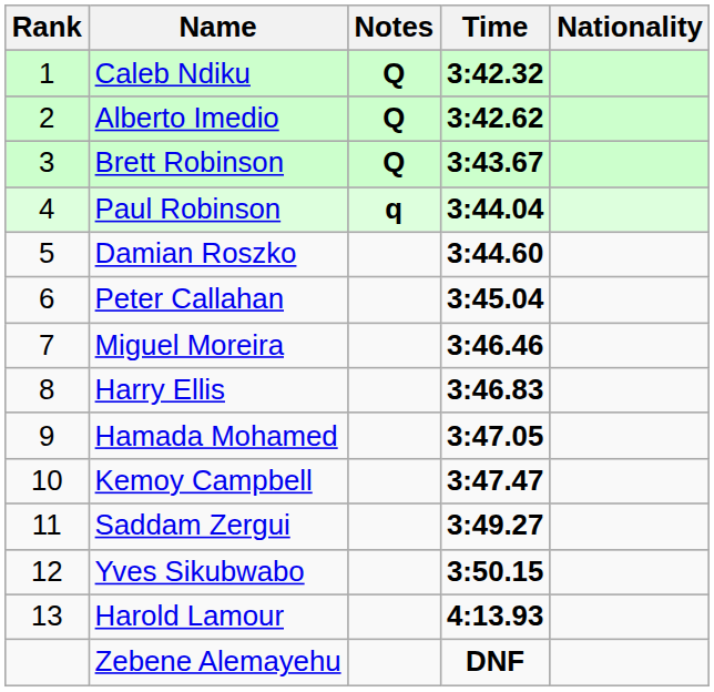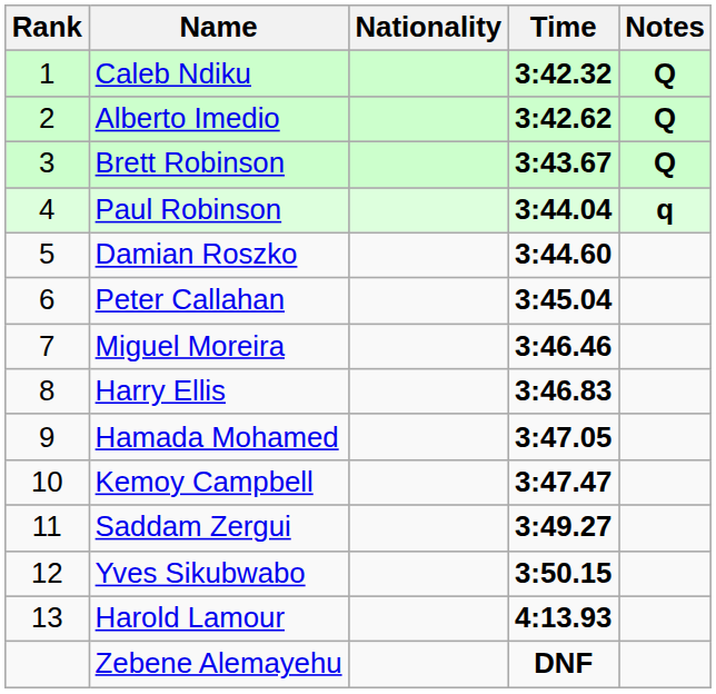columns swapped: Nationality <-> Notes
